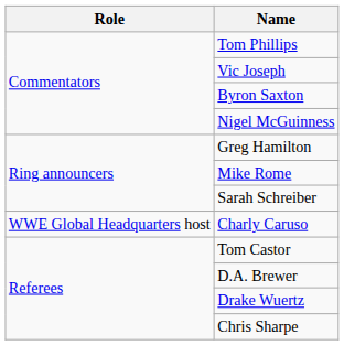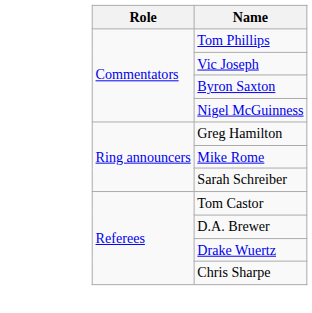- row: WWE Global Headquarters host | Charly Caruso
